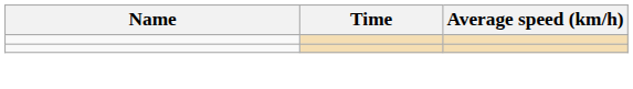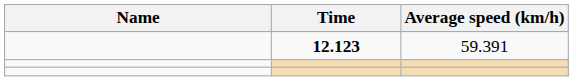+ row: 12.123 | 59.391
